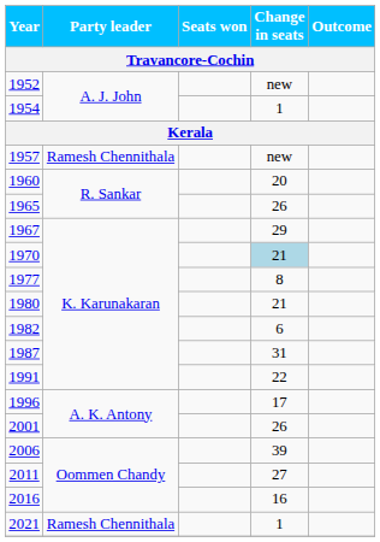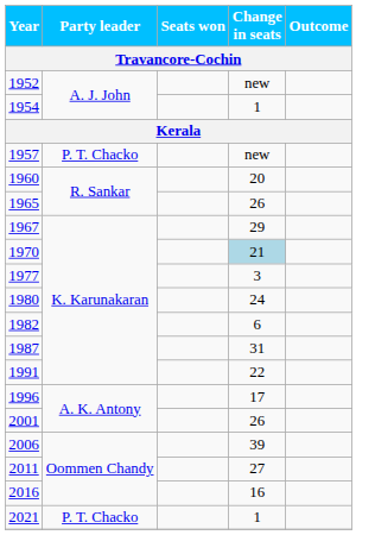1957 | Party leader: Ramesh Chennithala -> P. T. Chacko
1977 | Change in seats: 8 -> 3
1980 | Change in seats: 21 -> 24
2021 | Party leader: Ramesh Chennithala -> P. T. Chacko
